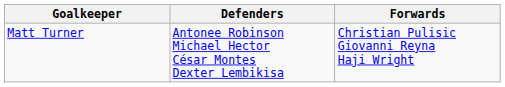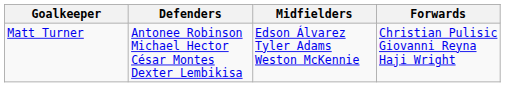+ column: Midfielders | Edson Álvarez Tyler Adams Weston McKennie
